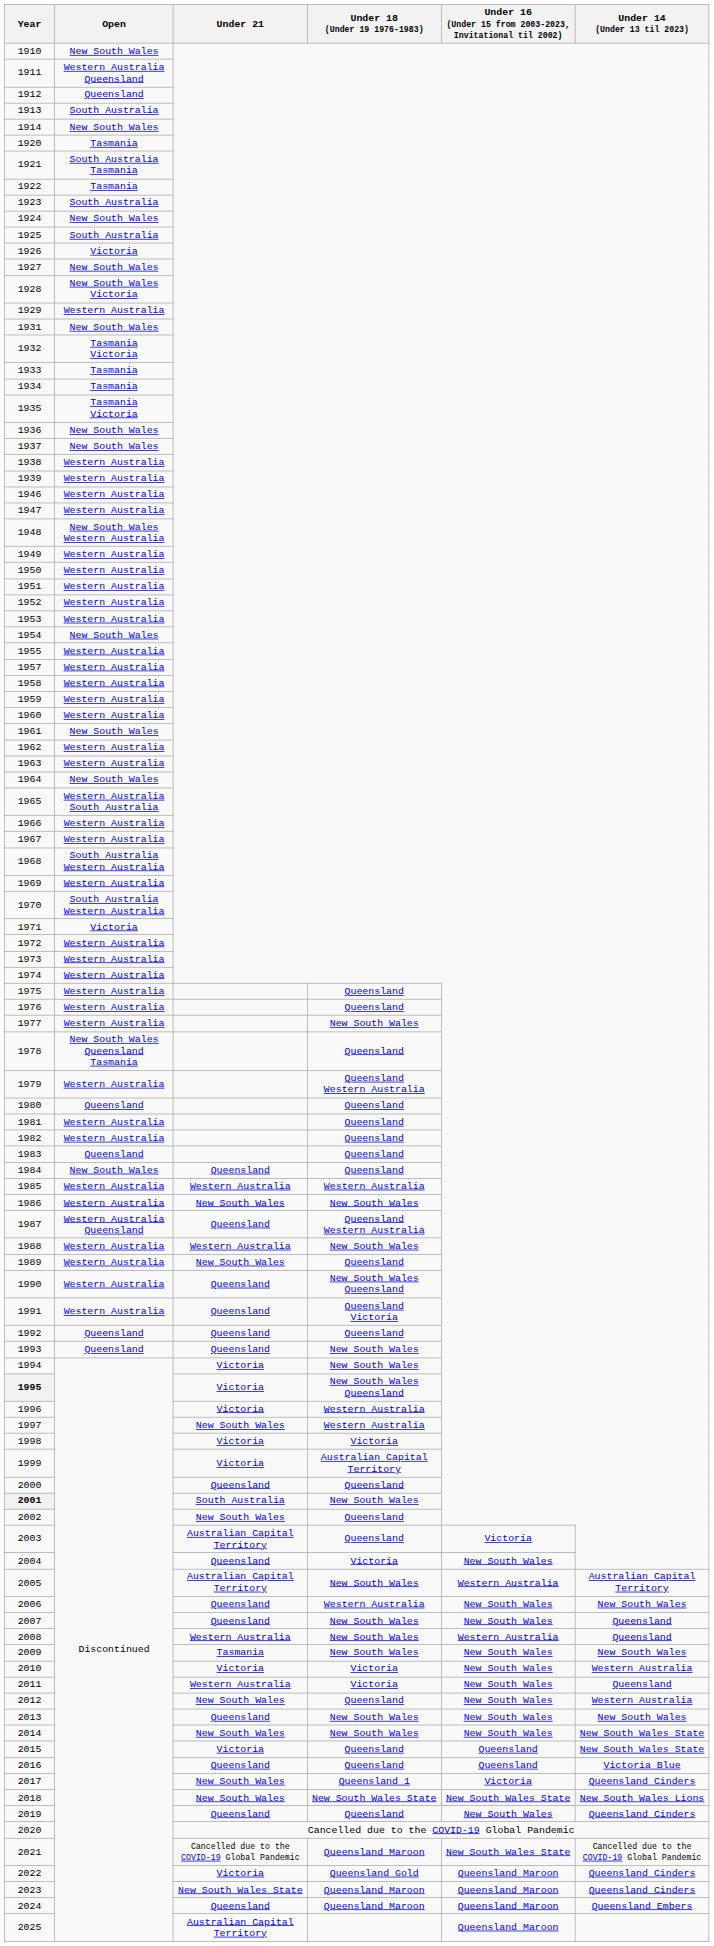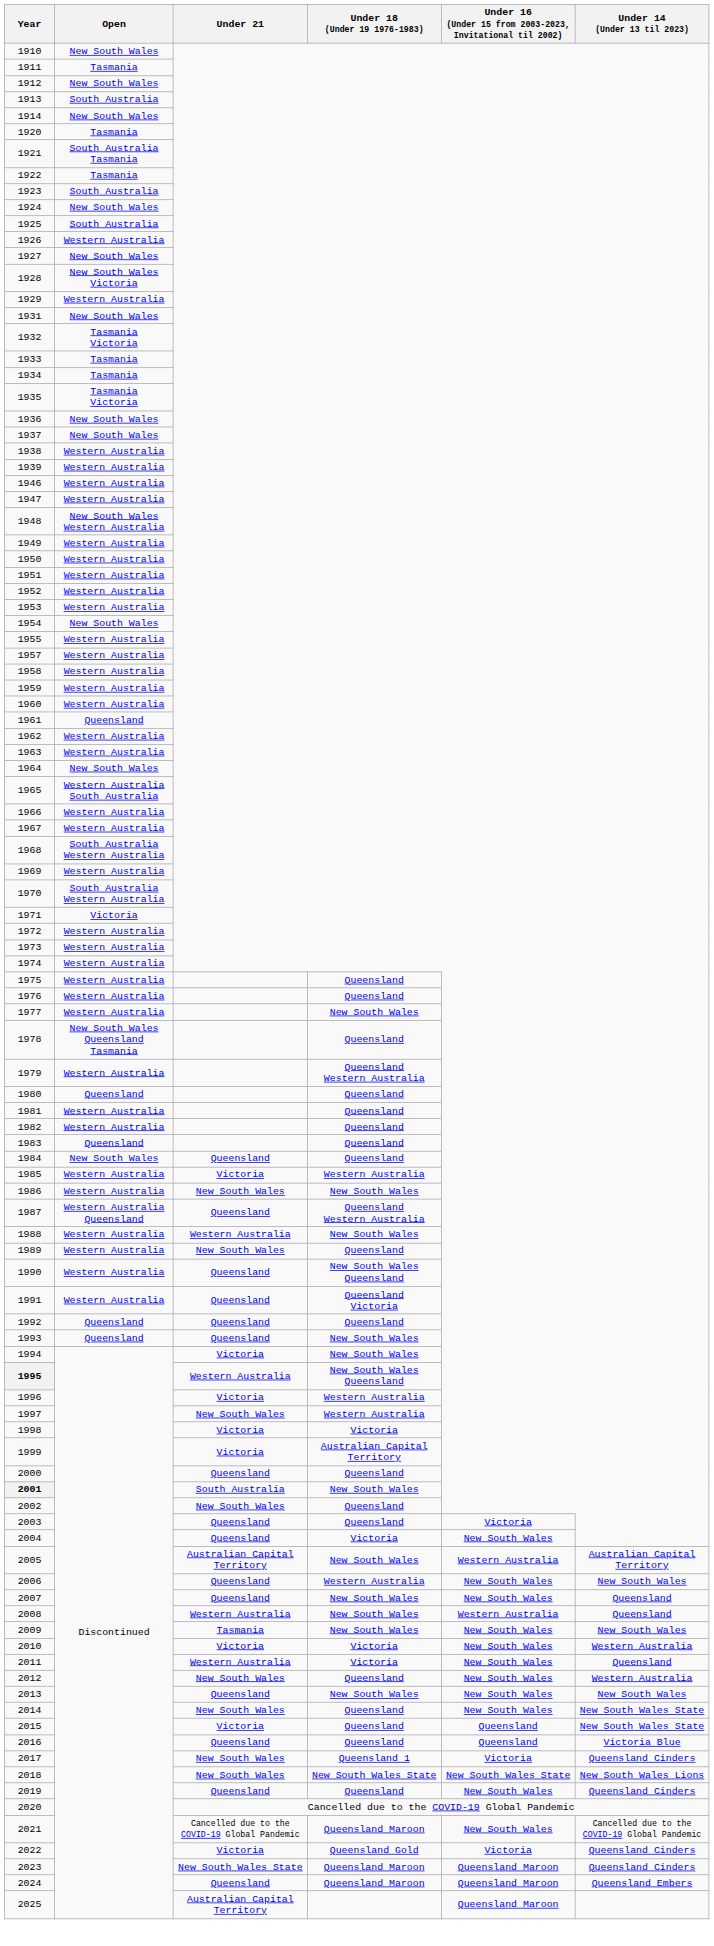1911 | Open: Western Australia Queensland -> Tasmania
1912 | Open: Queensland -> New South Wales
1926 | Open: Victoria -> Western Australia
1961 | Open: New South Wales -> Queensland
1985 | Under 21: Western Australia -> Victoria
1995 | Under 21: Victoria -> Western Australia
2003 | Under 21: Australian Capital Territory -> Queensland
2014 | Under 18 (Under 19 1976-1983): New South Wales -> Queensland
2021 | Under 16 (Under 15 from 2003-2023, Invitational til 2002): New South Wales State -> New South Wales
2022 | Under 16 (Under 15 from 2003-2023, Invitational til 2002): Queensland Maroon -> Victoria
